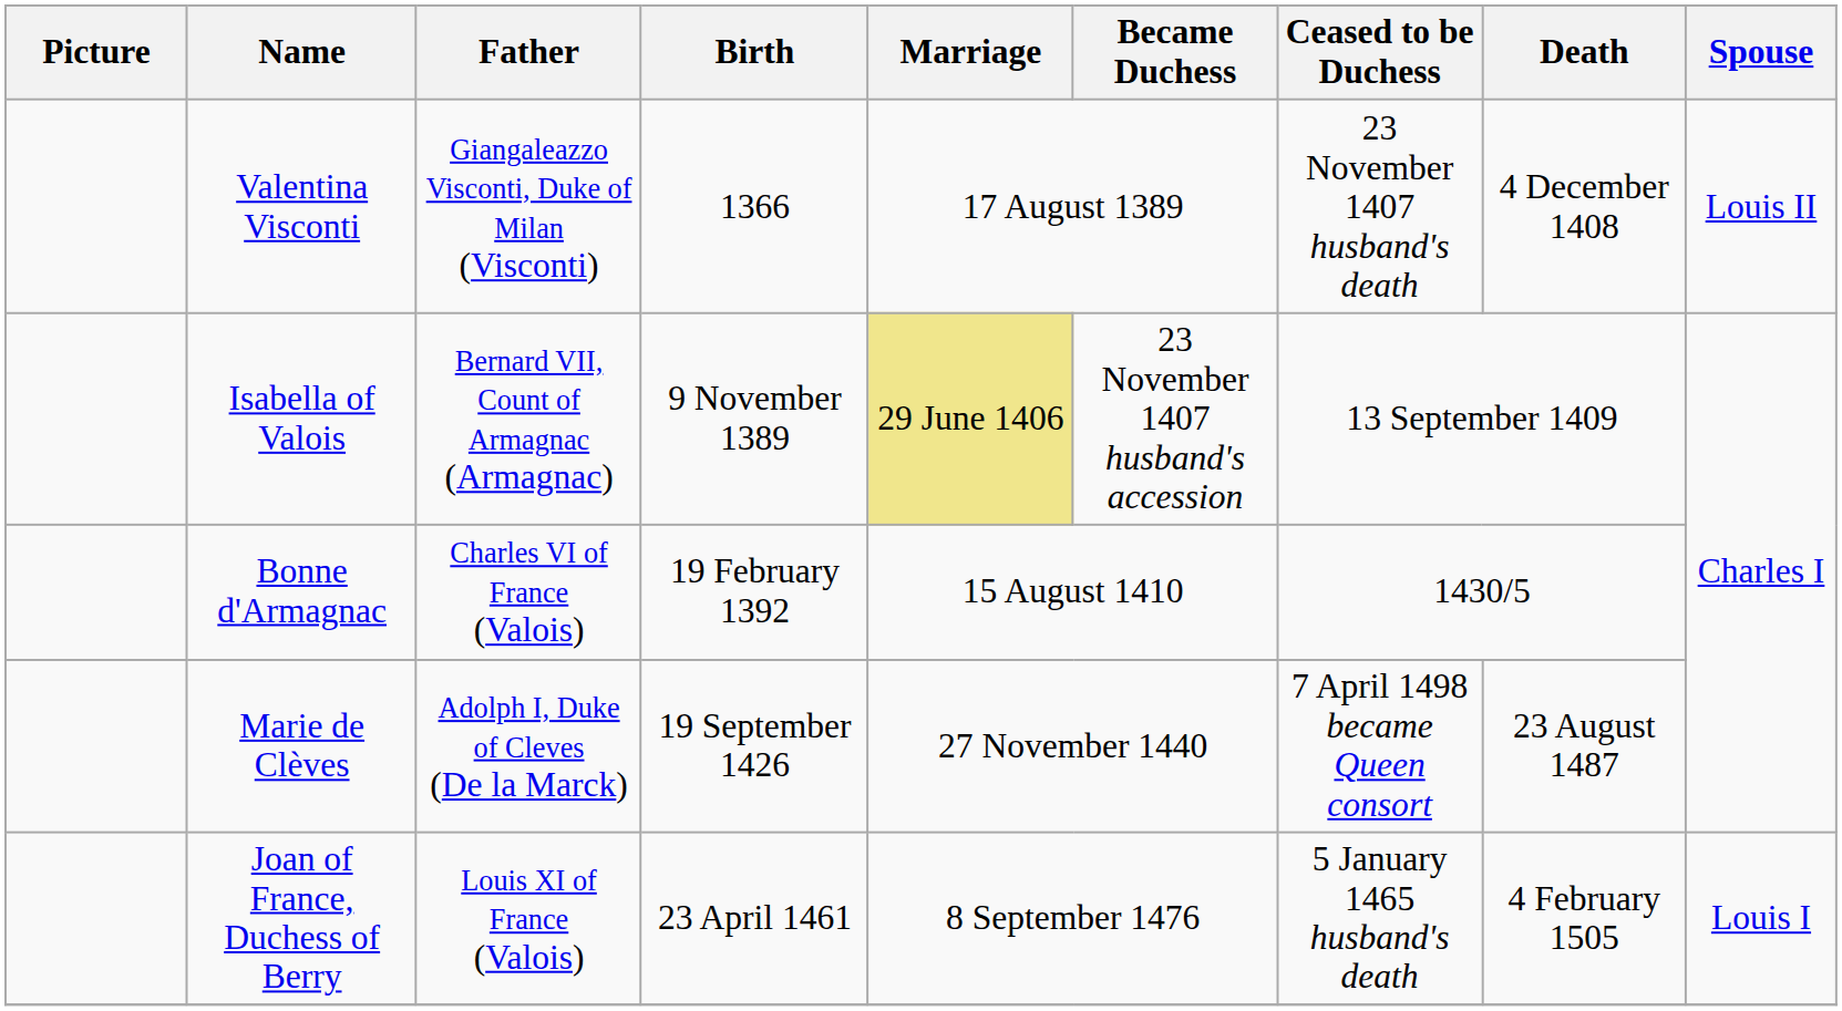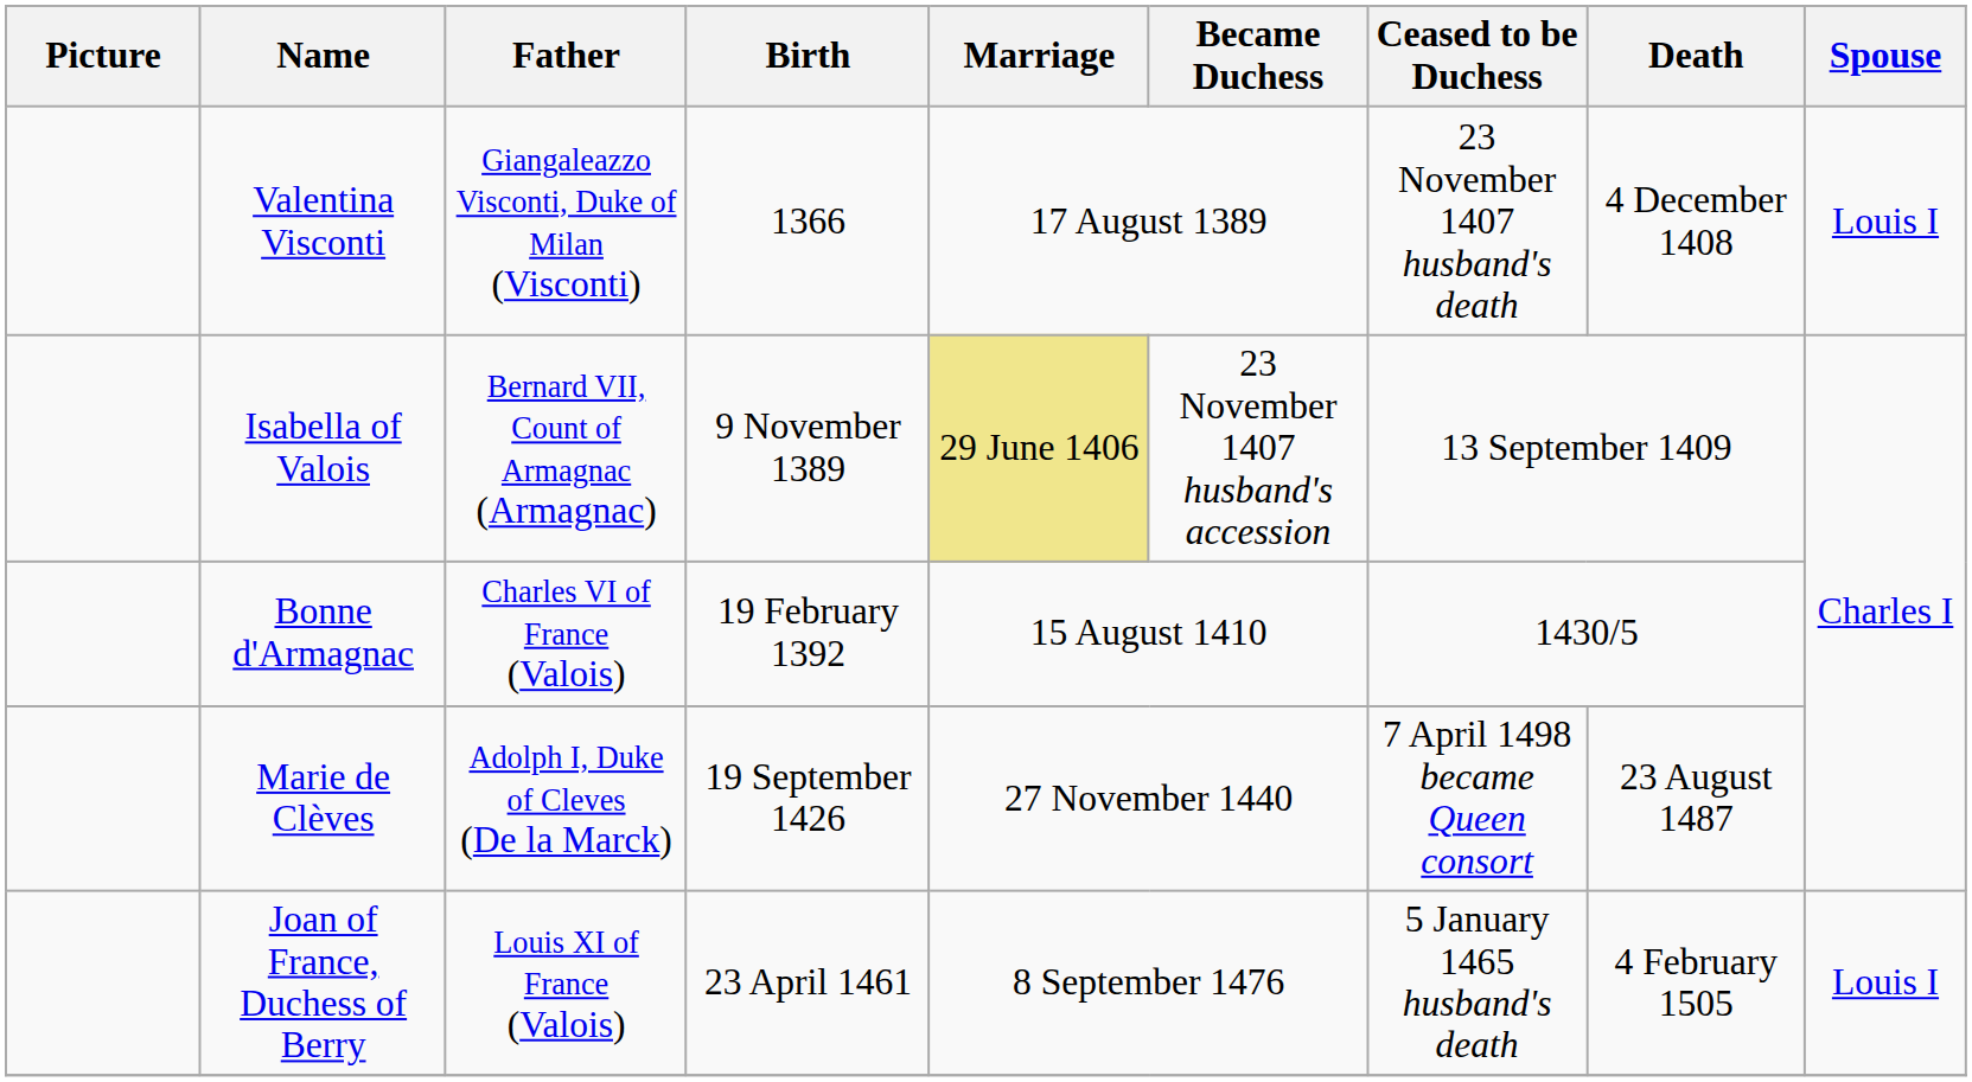Valentina Visconti | Spouse: Louis II -> Louis I
